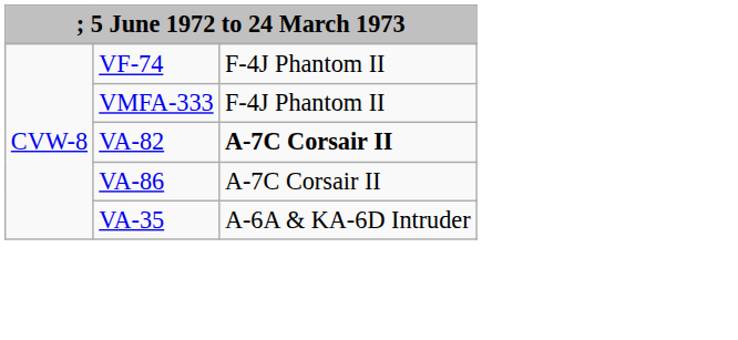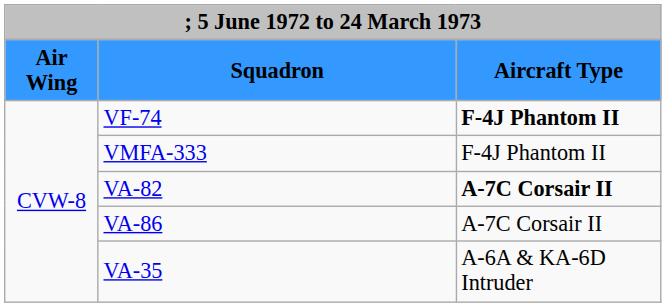+ row: Air Wing | Squadron | Aircraft Type
VF-74 | column 3: normal -> bold
